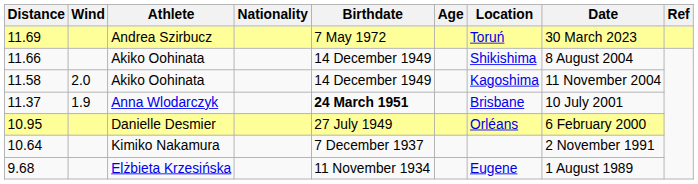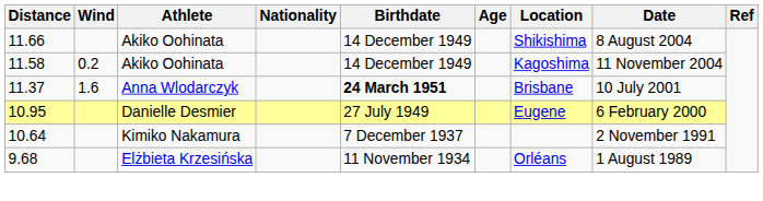- row: 11.69 | Andrea Szirbucz | 7 May 1972 | Toruń | 30 March 2023
11.58 | Wind: 2.0 -> 0.2
11.37 | Wind: 1.9 -> 1.6
10.95 | Location: Orléans -> Eugene
9.68 | Location: Eugene -> Orléans
